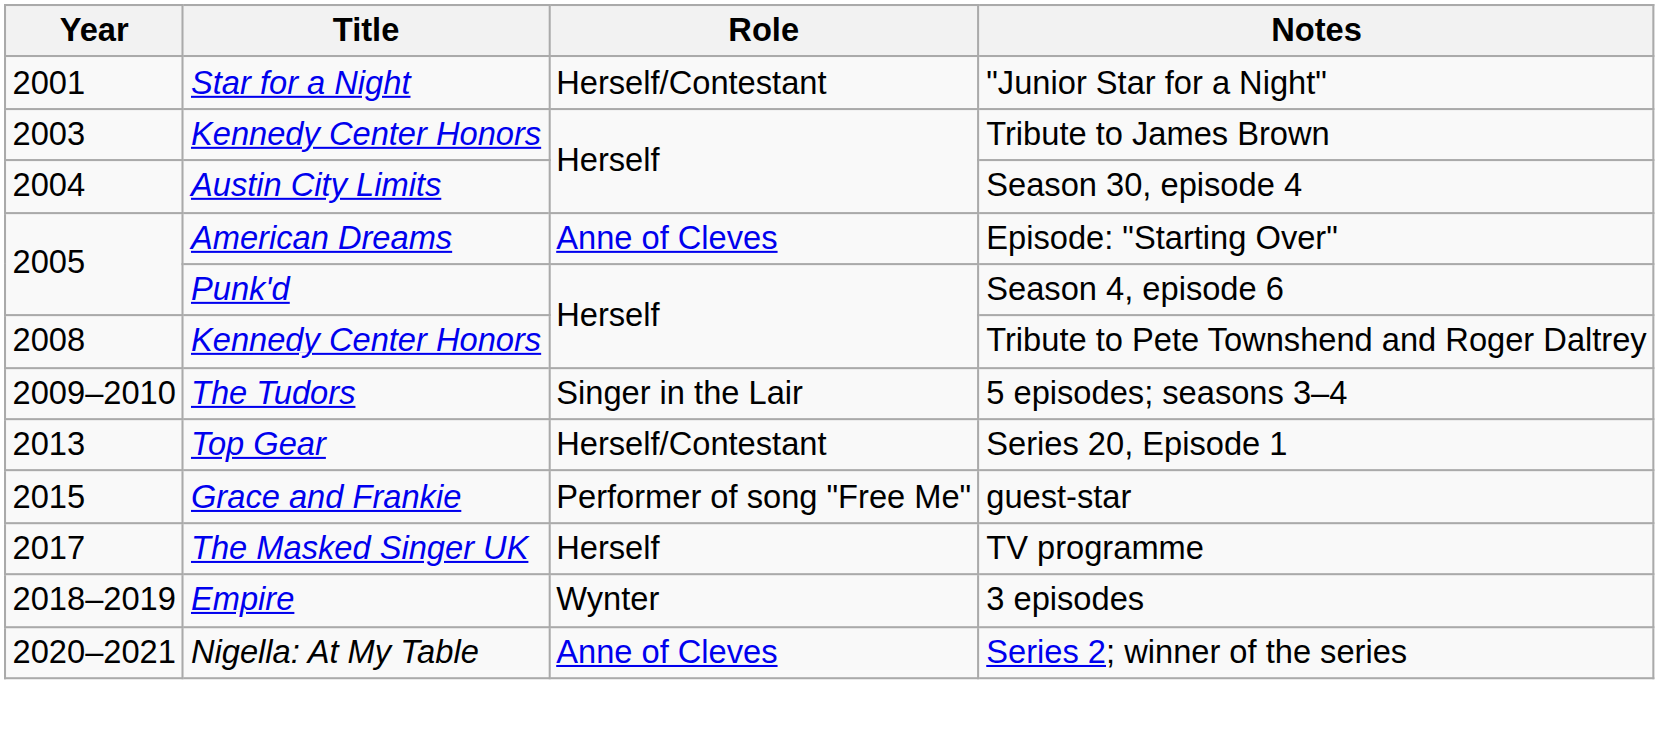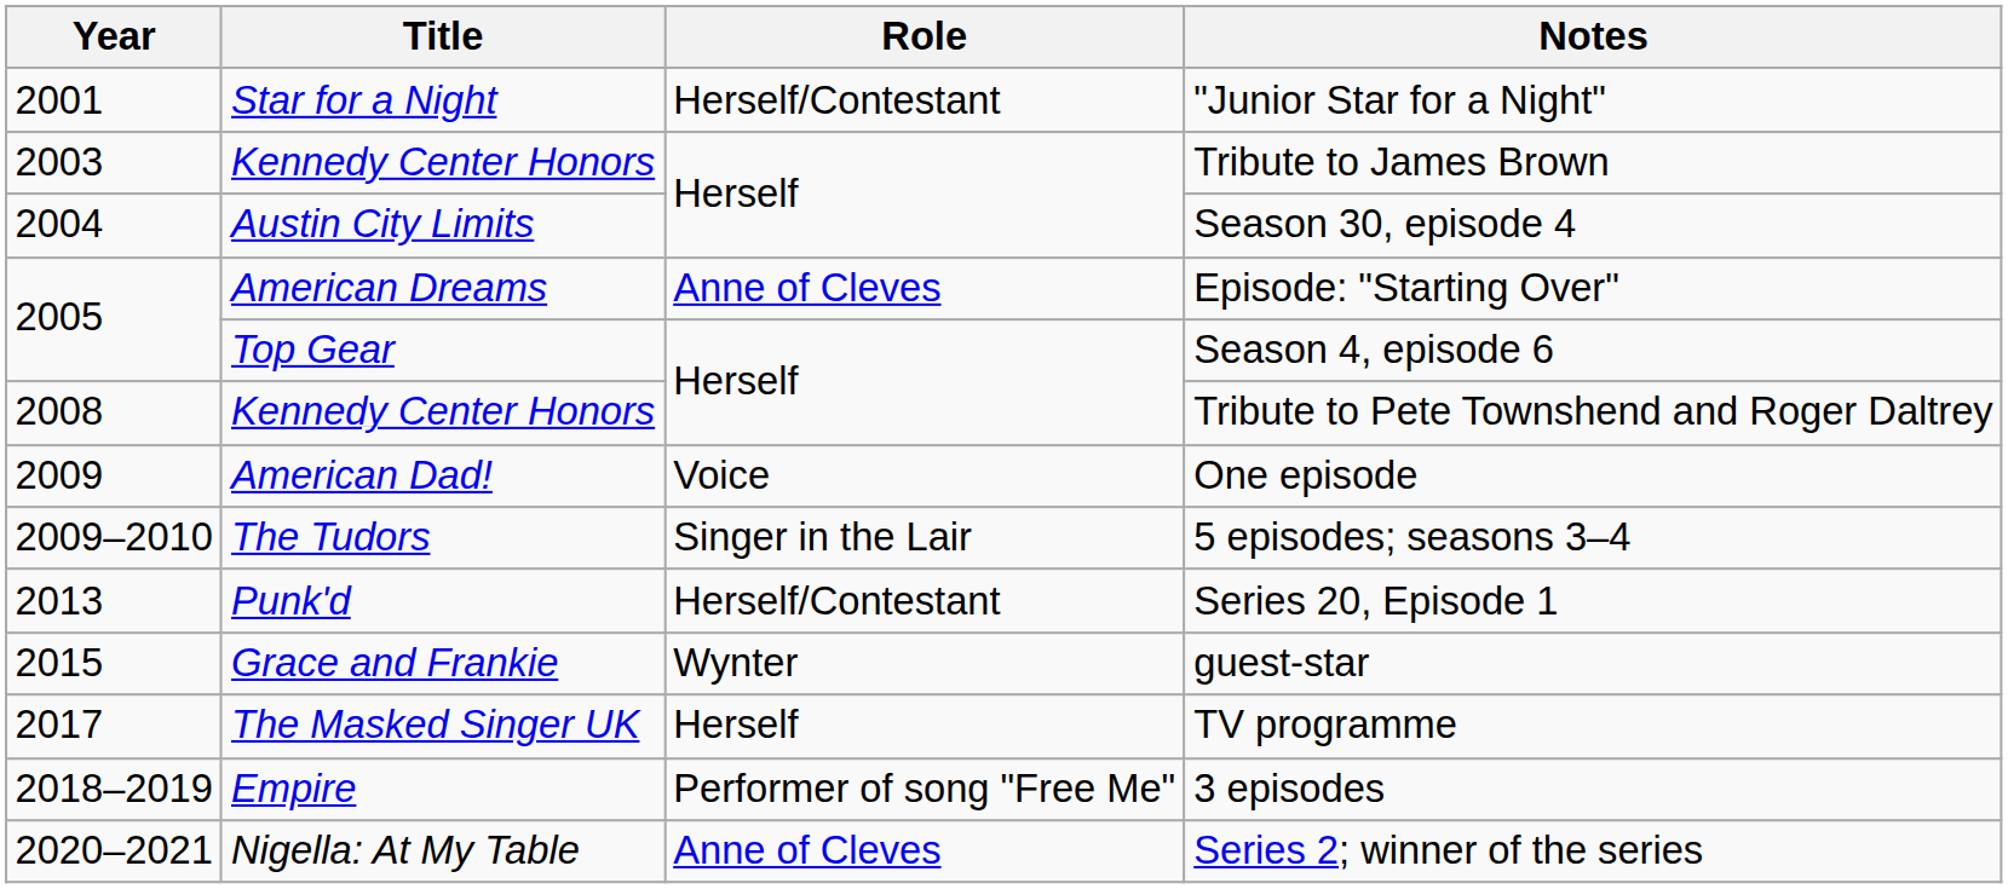Season 4, episode 6 | Title: Punk'd -> Top Gear
+ row: 2009 | American Dad! | Voice | One episode
Series 20, Episode 1 | Title: Top Gear -> Punk'd
guest-star | Role: Performer of song "Free Me" -> Wynter
3 episodes | Role: Wynter -> Performer of song "Free Me"
